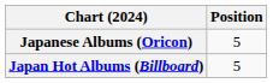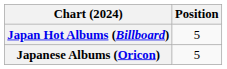rows swapped: Japanese Albums (Oricon) <-> Japan Hot Albums (Billboard)
